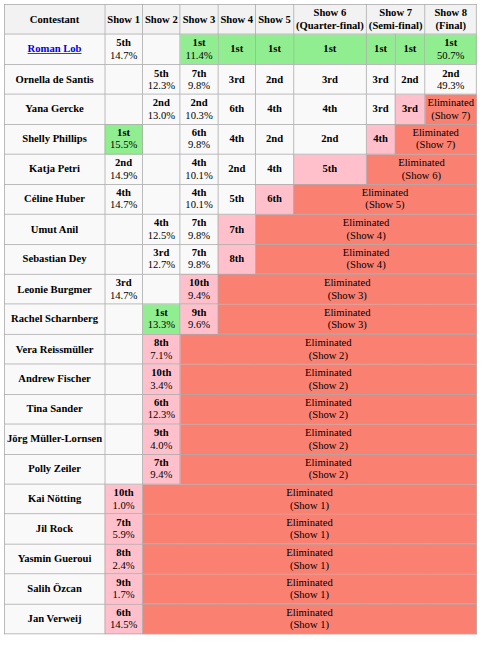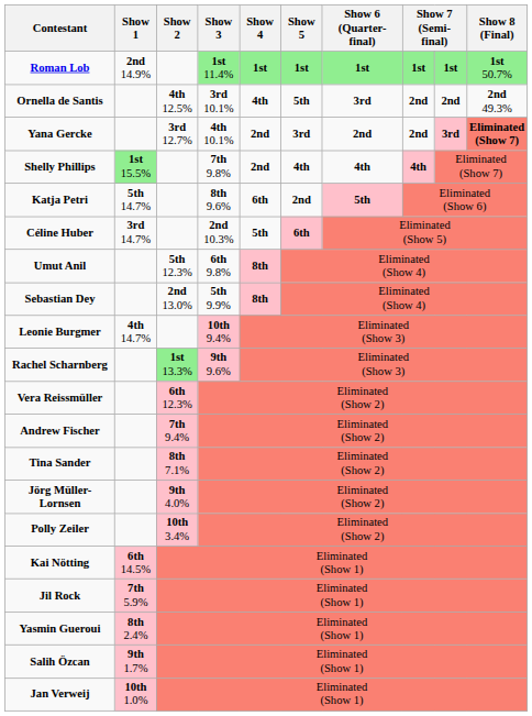Roman Lob | Show 1: 5th 14.7% -> 2nd 14.9%
Ornella de Santis | Show 2: 5th 12.3% -> 4th 12.5%
Ornella de Santis | Show 3: 7th 9.8% -> 3rd 10.1%
Ornella de Santis | Show 4: 3rd -> 4th
Ornella de Santis | Show 5: 2nd -> 5th
Ornella de Santis | column 8: 3rd -> 2nd
Yana Gercke | Show 2: 2nd 13.0% -> 3rd 12.7%
Yana Gercke | Show 3: 2nd 10.3% -> 4th 10.1%
Yana Gercke | Show 4: 6th -> 2nd
Yana Gercke | Show 5: 4th -> 3rd
Yana Gercke | Show 6 (Quarter-final): 4th -> 2nd
Yana Gercke | column 8: 3rd -> 2nd
Yana Gercke | Show 8 (Final): normal -> bold
Shelly Phillips | Show 3: 6th 9.8% -> 7th 9.8%
Shelly Phillips | Show 4: 4th -> 2nd
Shelly Phillips | Show 5: 2nd -> 4th
Shelly Phillips | Show 6 (Quarter-final): 2nd -> 4th
Katja Petri | Show 1: 2nd 14.9% -> 5th 14.7%
Katja Petri | Show 3: 4th 10.1% -> 8th 9.6%
Katja Petri | Show 4: 2nd -> 6th
Katja Petri | Show 5: 4th -> 2nd
Céline Huber | Show 1: 4th 14.7% -> 3rd 14.7%
Céline Huber | Show 3: 4th 10.1% -> 2nd 10.3%
Umut Anil | Show 2: 4th 12.5% -> 5th 12.3%
Umut Anil | Show 3: 7th 9.8% -> 6th 9.8%
Umut Anil | Show 4: 7th -> 8th
Sebastian Dey | Show 2: 3rd 12.7% -> 2nd 13.0%
Sebastian Dey | Show 3: 7th 9.8% -> 5th 9.9%
Leonie Burgmer | Show 1: 3rd 14.7% -> 4th 14.7%
Vera Reissmüller | Show 2: 8th 7.1% -> 6th 12.3%
Andrew Fischer | Show 2: 10th 3.4% -> 7th 9.4%
Tina Sander | Show 2: 6th 12.3% -> 8th 7.1%
Polly Zeiler | Show 2: 7th 9.4% -> 10th 3.4%
Kai Nötting | Show 1: 10th 1.0% -> 6th 14.5%
Jan Verweij | Show 1: 6th 14.5% -> 10th 1.0%
